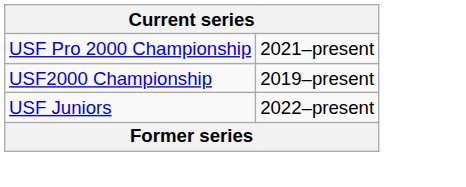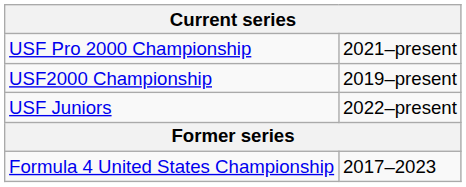+ row: Formula 4 United States Championship | 2017–2023
